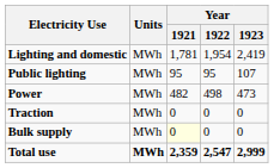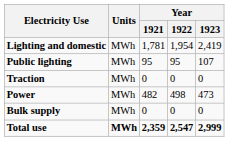rows swapped: Traction <-> Power
Bulk supply | Year / 1921: lightyellow background -> no background
